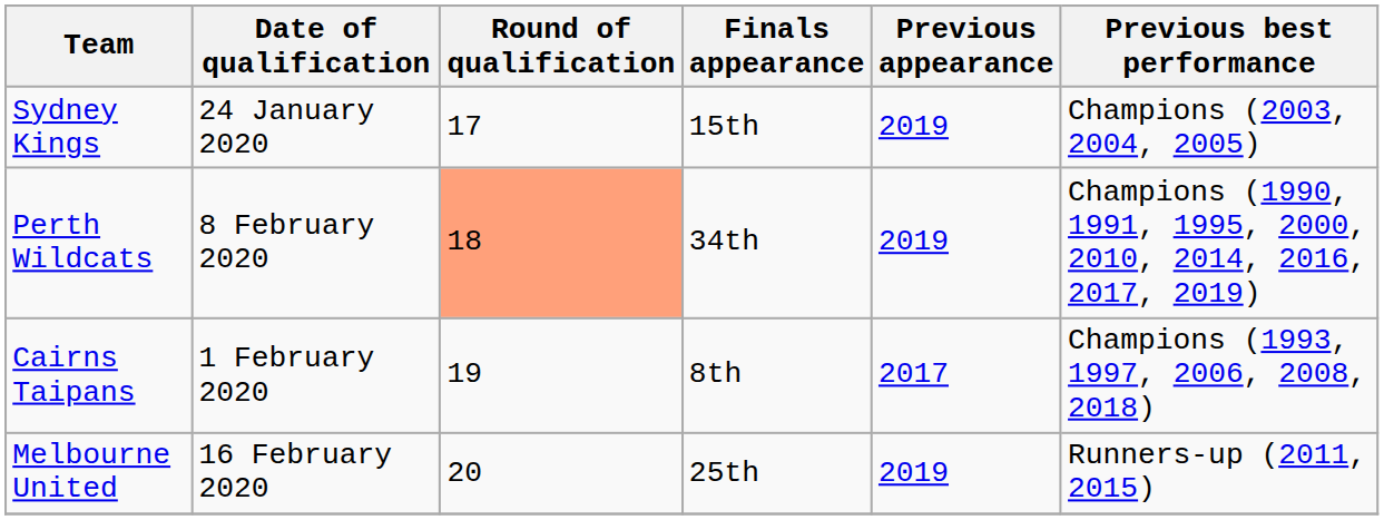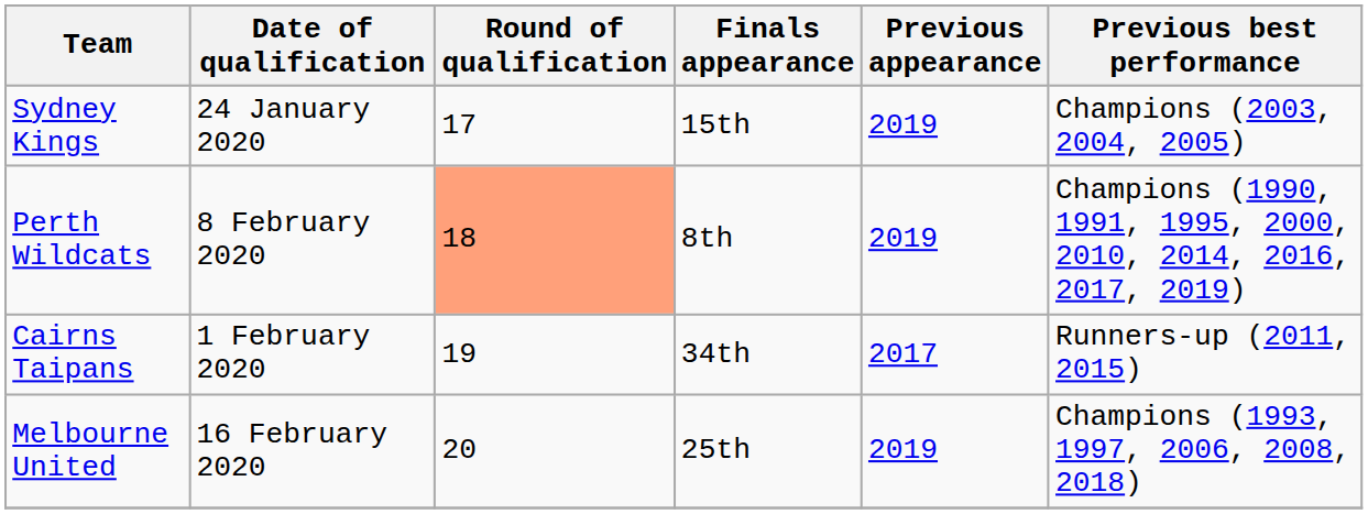Perth Wildcats | Finals appearance: 34th -> 8th
Cairns Taipans | Finals appearance: 8th -> 34th
Cairns Taipans | Previous best performance: Champions (1993, 1997, 2006, 2008, 2018) -> Runners-up (2011, 2015)
Melbourne United | Previous best performance: Runners-up (2011, 2015) -> Champions (1993, 1997, 2006, 2008, 2018)
